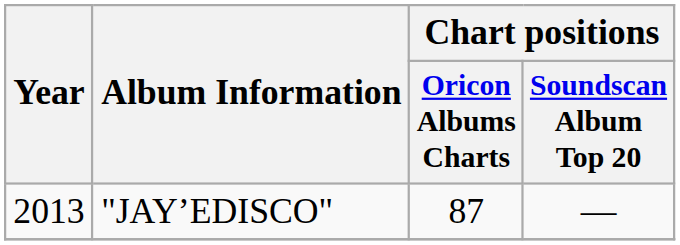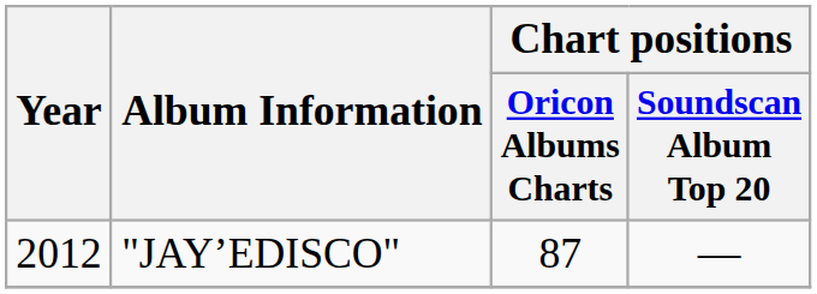"JAY’EDISCO" | Year: 2013 -> 2012
